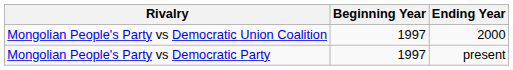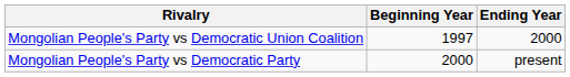Mongolian People's Party vs Democratic Party | Beginning Year: 1997 -> 2000
